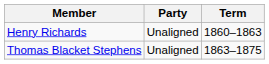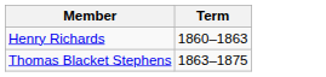- column: Party | Unaligned | Unaligned
